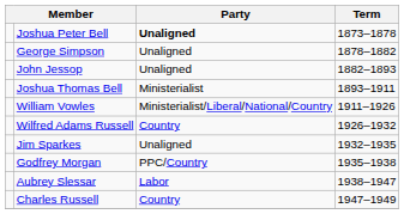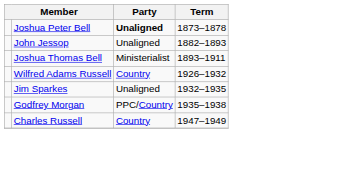- row: George Simpson | Unaligned | 1878–1882
- row: William Vowles | Ministerialist/Liberal/National/Country | 1911–1926
- row: Aubrey Slessar | Labor | 1938–1947
